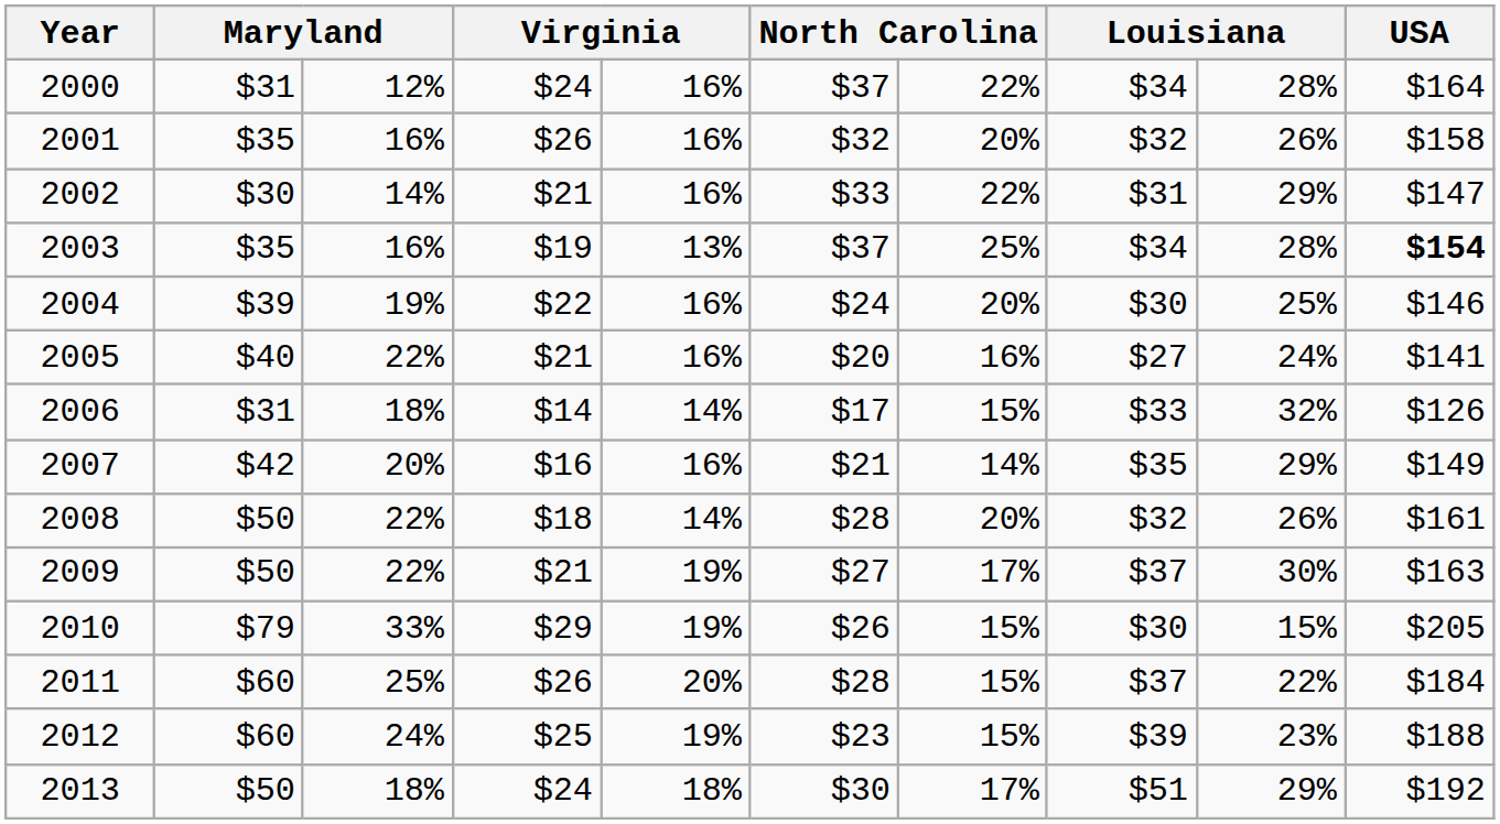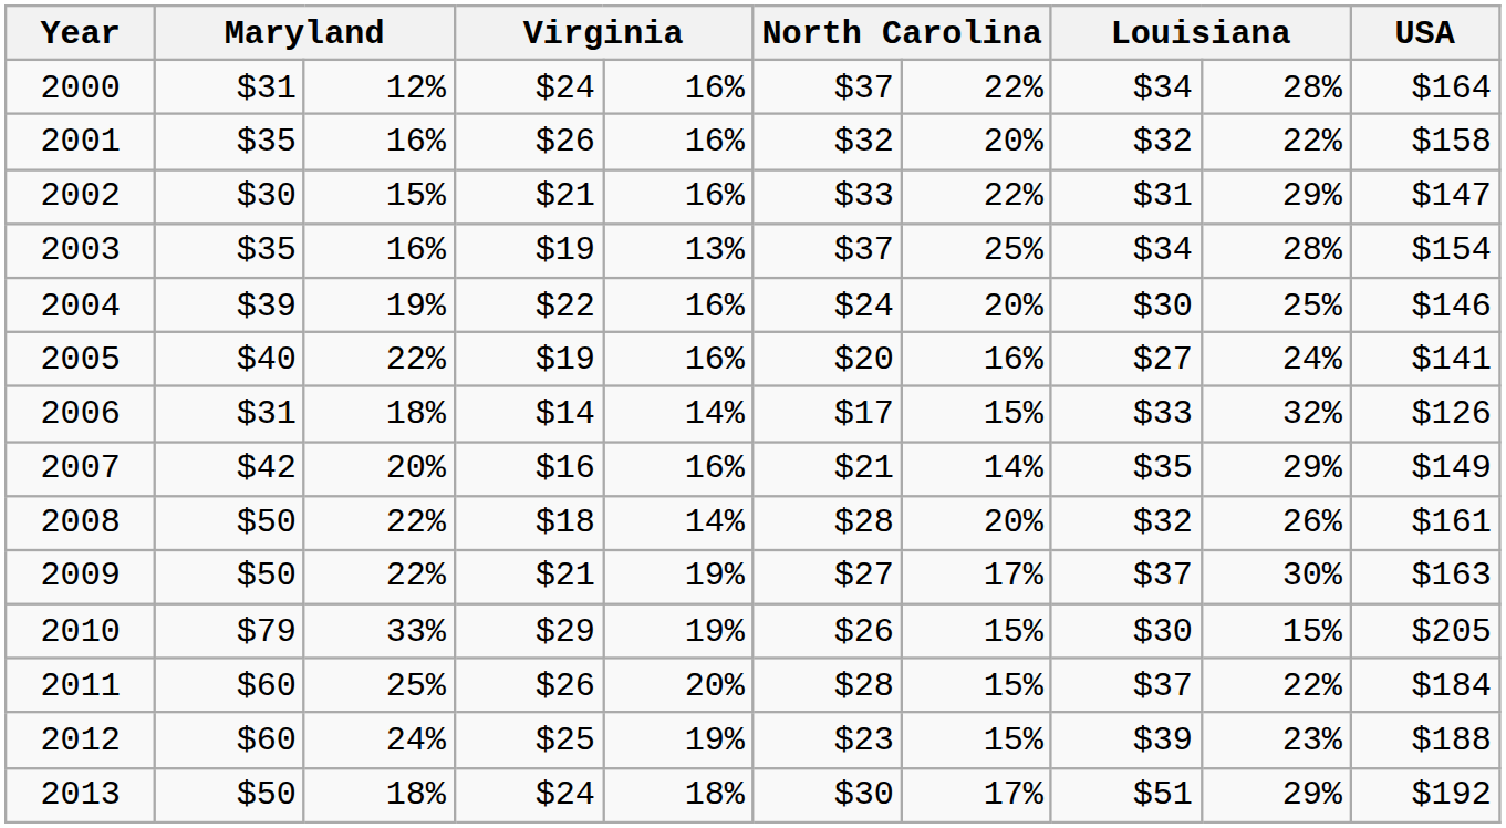2001 | column 9: 26% -> 22%
2002 | column 3: 14% -> 15%
2003 | USA: bold -> normal
2005 | column 4: $21 -> $19
